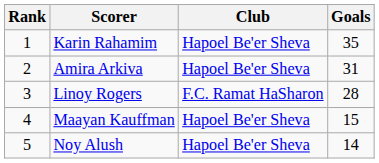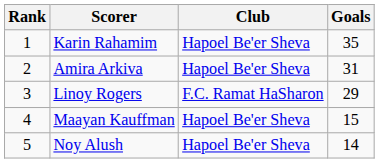Linoy Rogers | Goals: 28 -> 29
